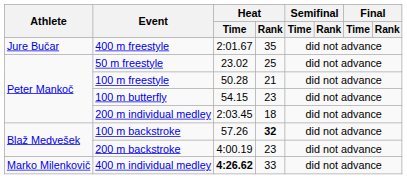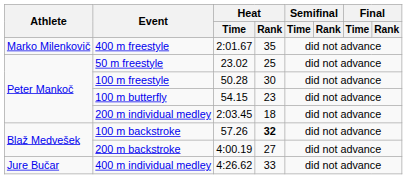400 m freestyle | Athlete: Jure Bučar -> Marko Milenkovič
100 m freestyle | Heat / Rank: 21 -> 30
200 m backstroke | Heat / Rank: 23 -> 27
400 m individual medley | Athlete: Marko Milenkovič -> Jure Bučar
400 m individual medley | Heat / Time: bold -> normal
